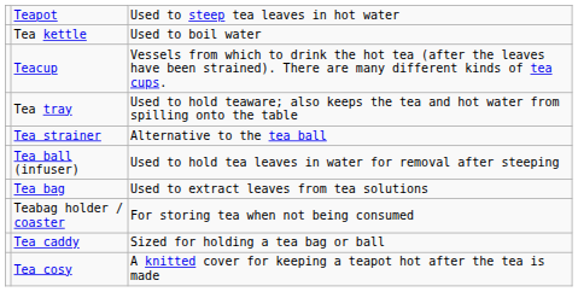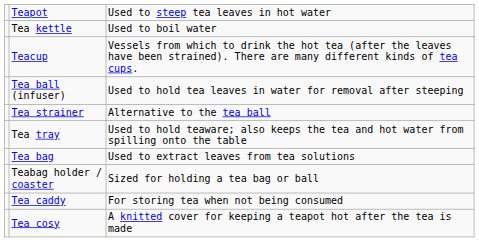rows swapped: Tea tray <-> Tea ball (infuser)
Teabag holder / coaster | column 3: For storing tea when not being consumed -> Sized for holding a tea bag or ball
Tea caddy | column 3: Sized for holding a tea bag or ball -> For storing tea when not being consumed
